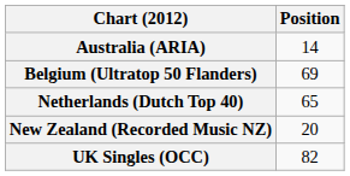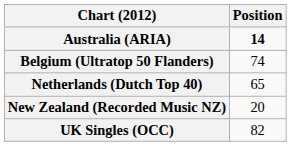Australia (ARIA) | Position: normal -> bold
Belgium (Ultratop 50 Flanders) | Position: 69 -> 74
